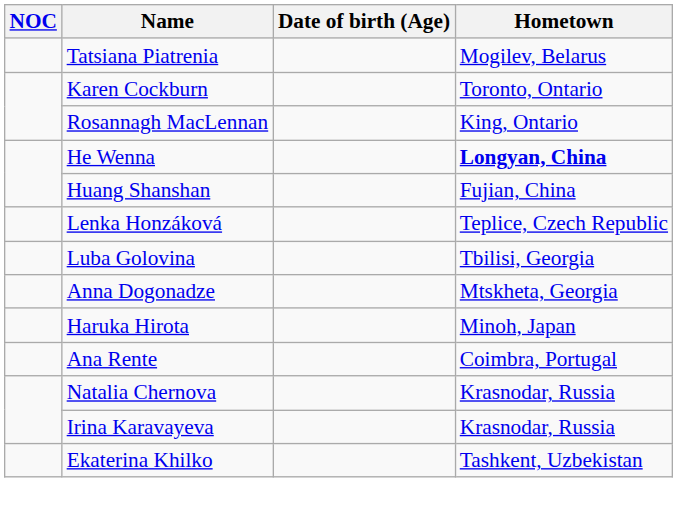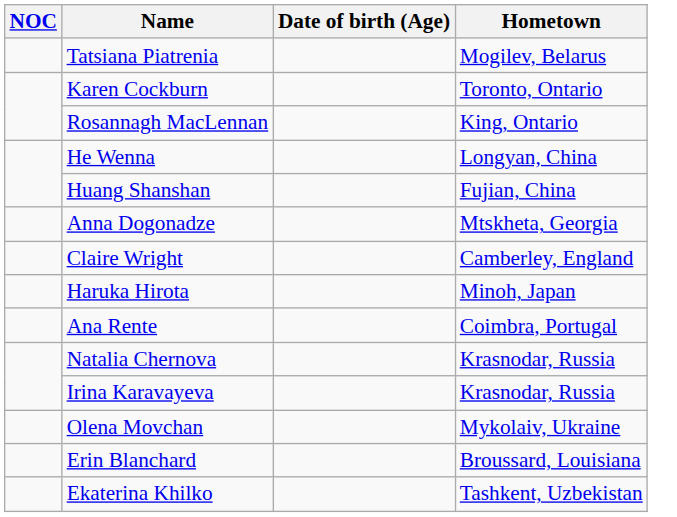He Wenna | Hometown: bold -> normal
- row: Lenka Honzáková | Teplice, Czech Republic
- row: Luba Golovina | Tbilisi, Georgia
+ row: Claire Wright | Camberley, England
+ row: Olena Movchan | Mykolaiv, Ukraine
+ row: Erin Blanchard | Broussard, Louisiana
